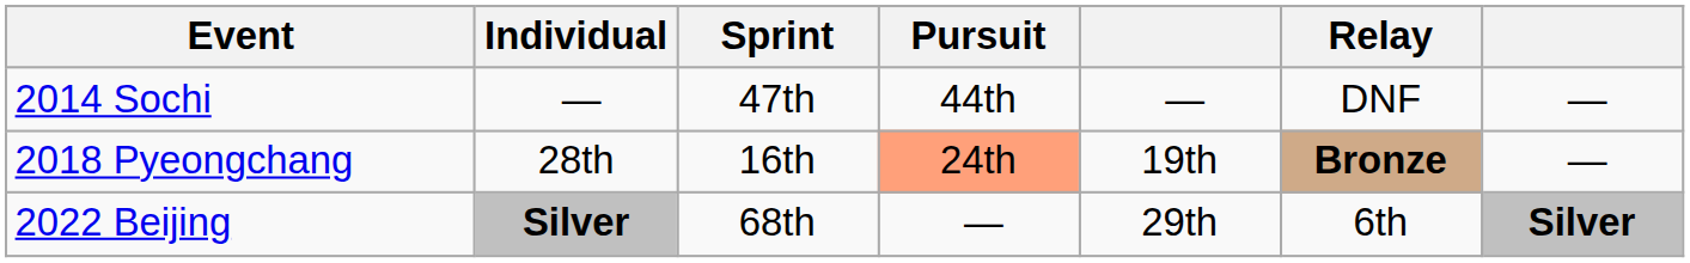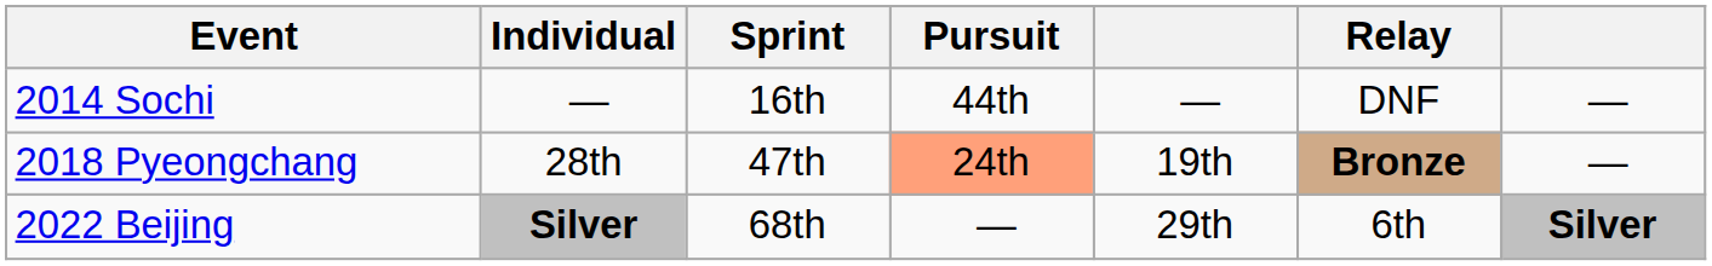2014 Sochi | Sprint: 47th -> 16th
2018 Pyeongchang | Sprint: 16th -> 47th
